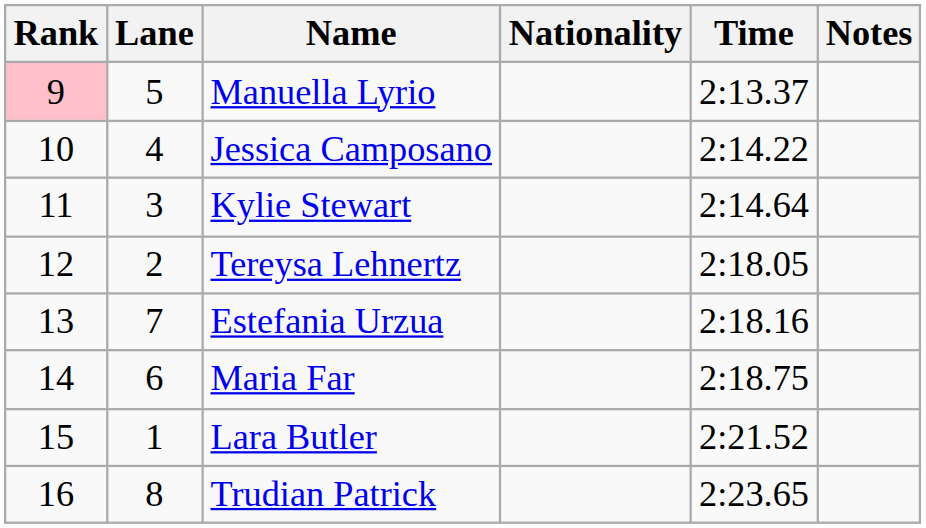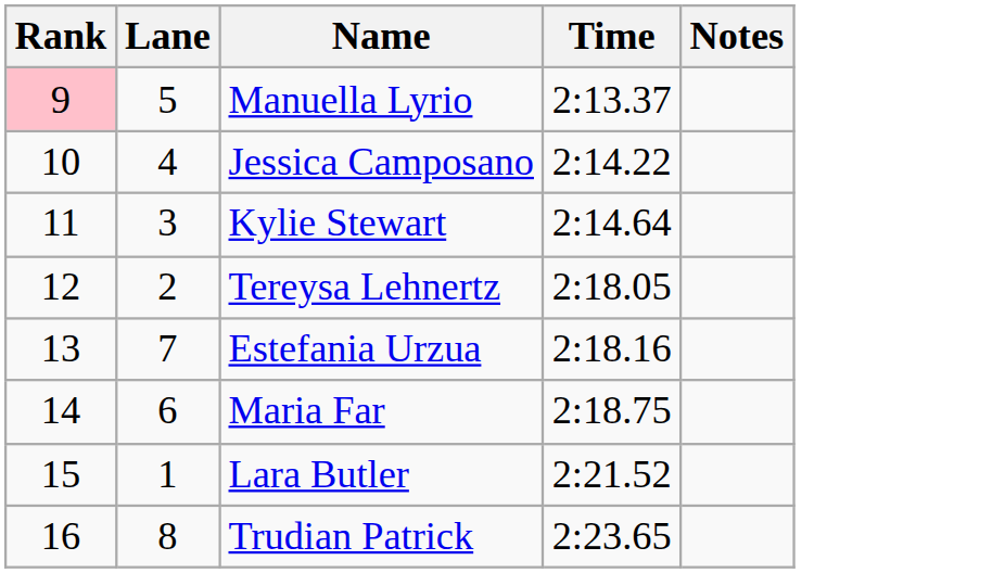- column: Nationality
